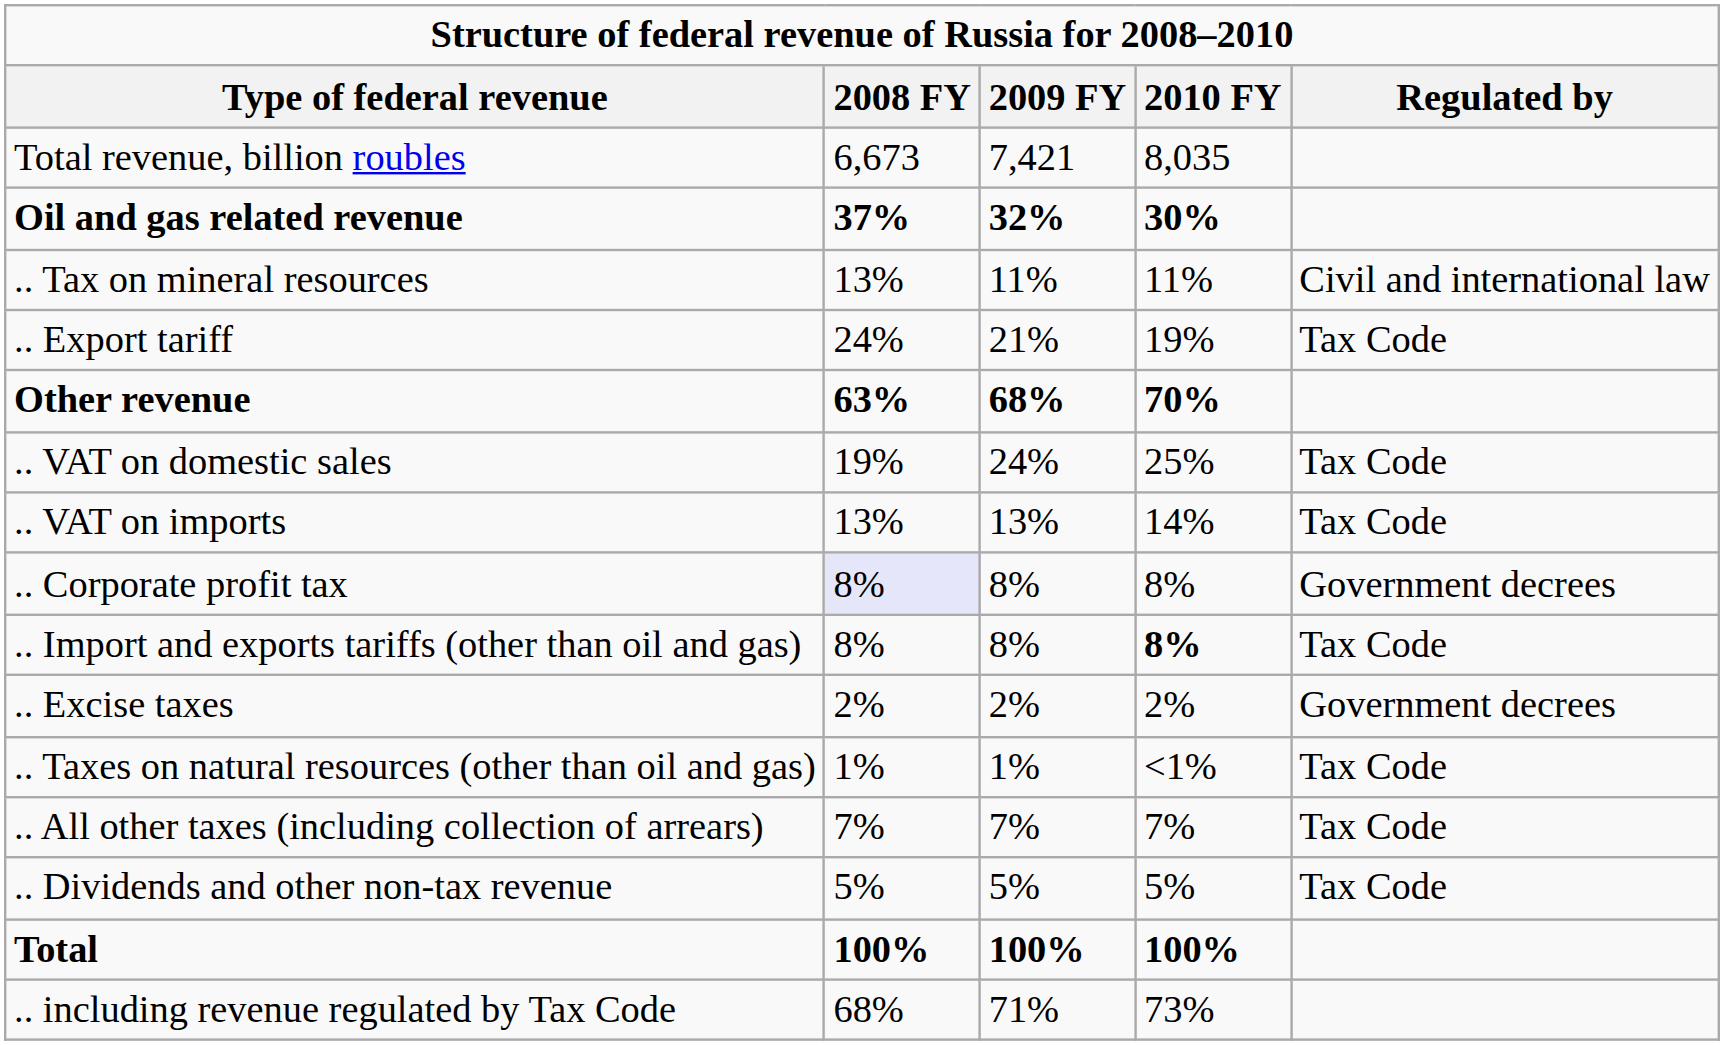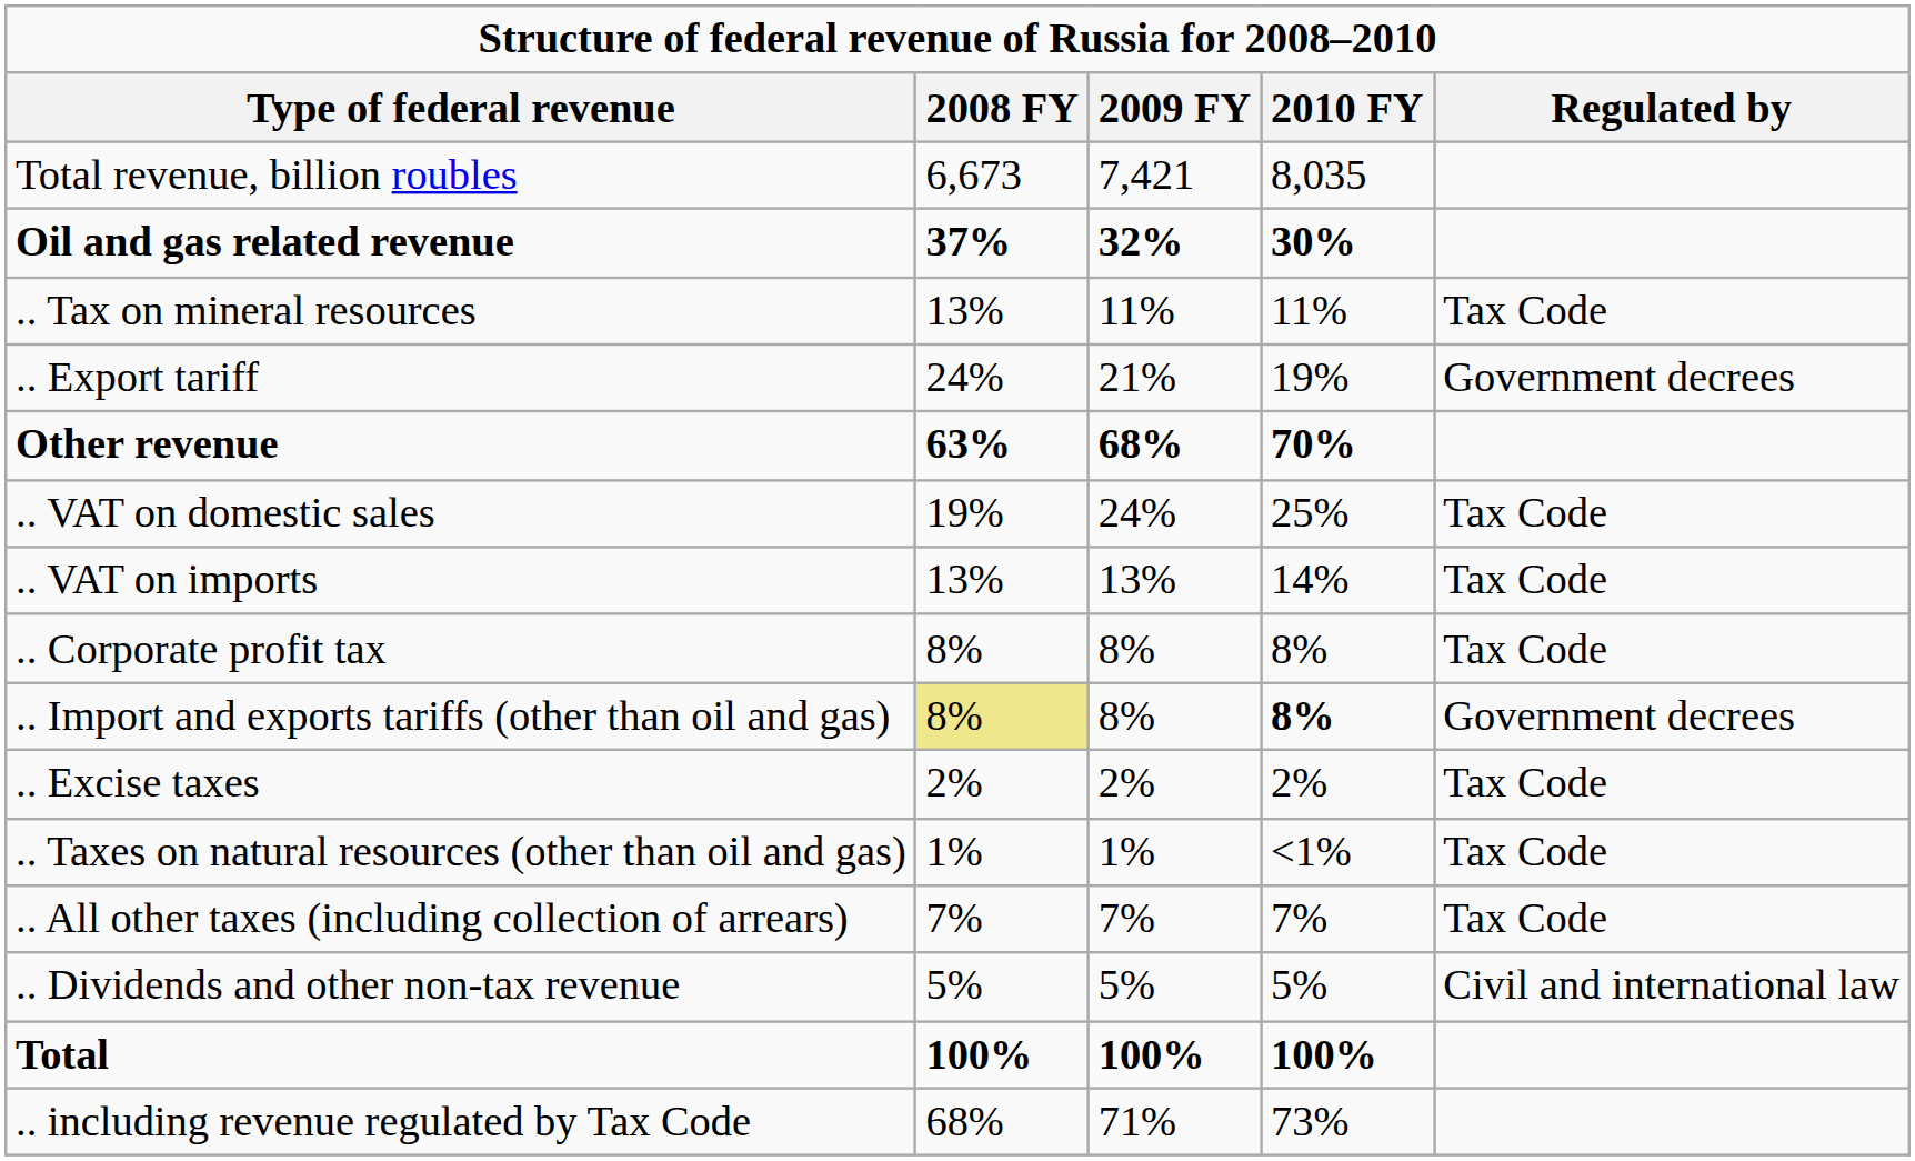.. Tax on mineral resources | Regulated by: Civil and international law -> Tax Code
.. Export tariff | Regulated by: Tax Code -> Government decrees
.. Corporate profit tax | 2008 FY: lavender background -> no background
.. Corporate profit tax | Regulated by: Government decrees -> Tax Code
.. Import and exports tariffs (other than oil and gas) | 2008 FY: no background -> khaki background
.. Import and exports tariffs (other than oil and gas) | Regulated by: Tax Code -> Government decrees
.. Excise taxes | Regulated by: Government decrees -> Tax Code
.. Dividends and other non-tax revenue | Regulated by: Tax Code -> Civil and international law
